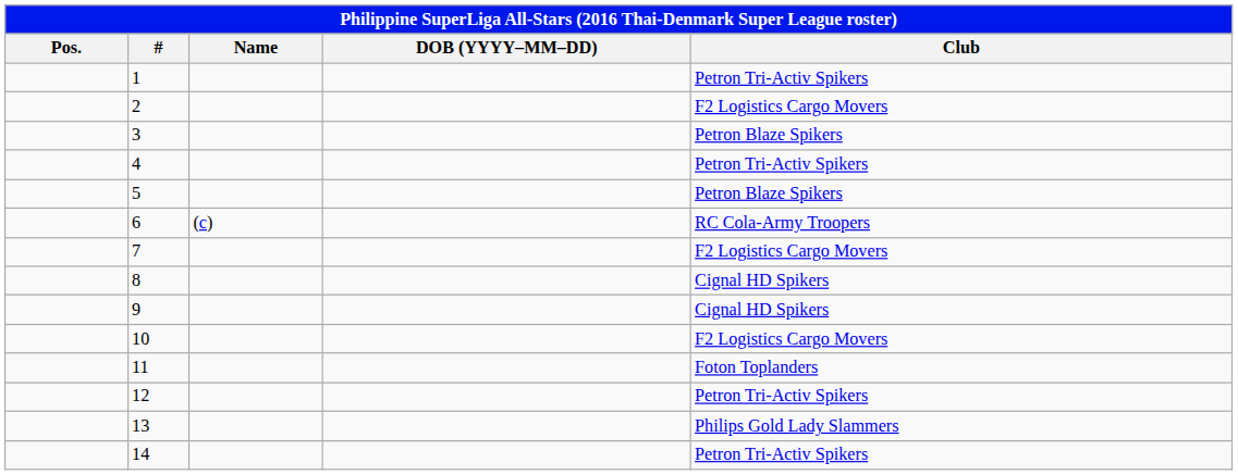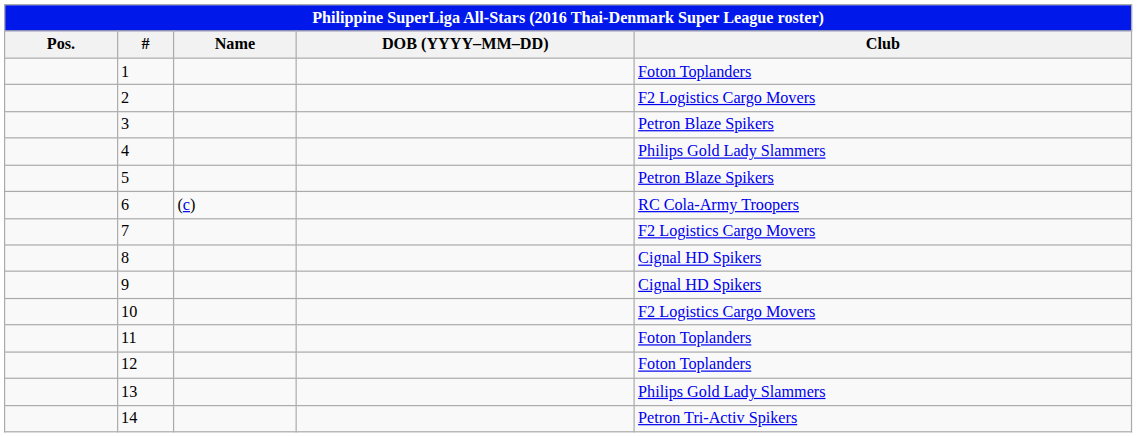1 | Club: Petron Tri-Activ Spikers -> Foton Toplanders
4 | Club: Petron Tri-Activ Spikers -> Philips Gold Lady Slammers
12 | Club: Petron Tri-Activ Spikers -> Foton Toplanders
